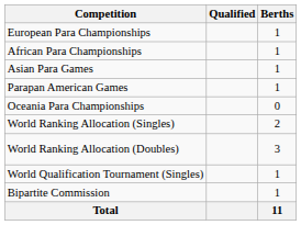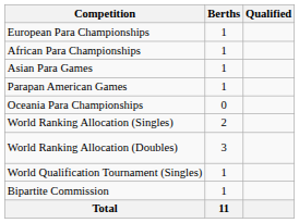columns swapped: Berths <-> Qualified
